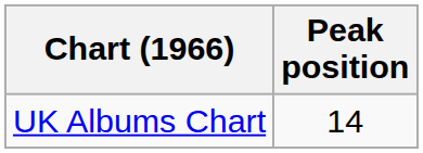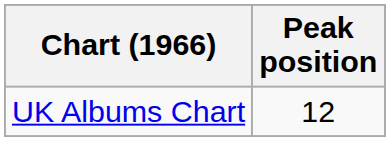UK Albums Chart | Peak position: 14 -> 12
